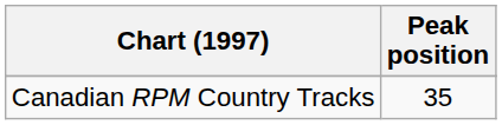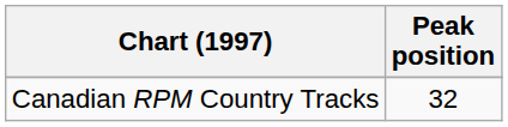Canadian RPM Country Tracks | Peak position: 35 -> 32
